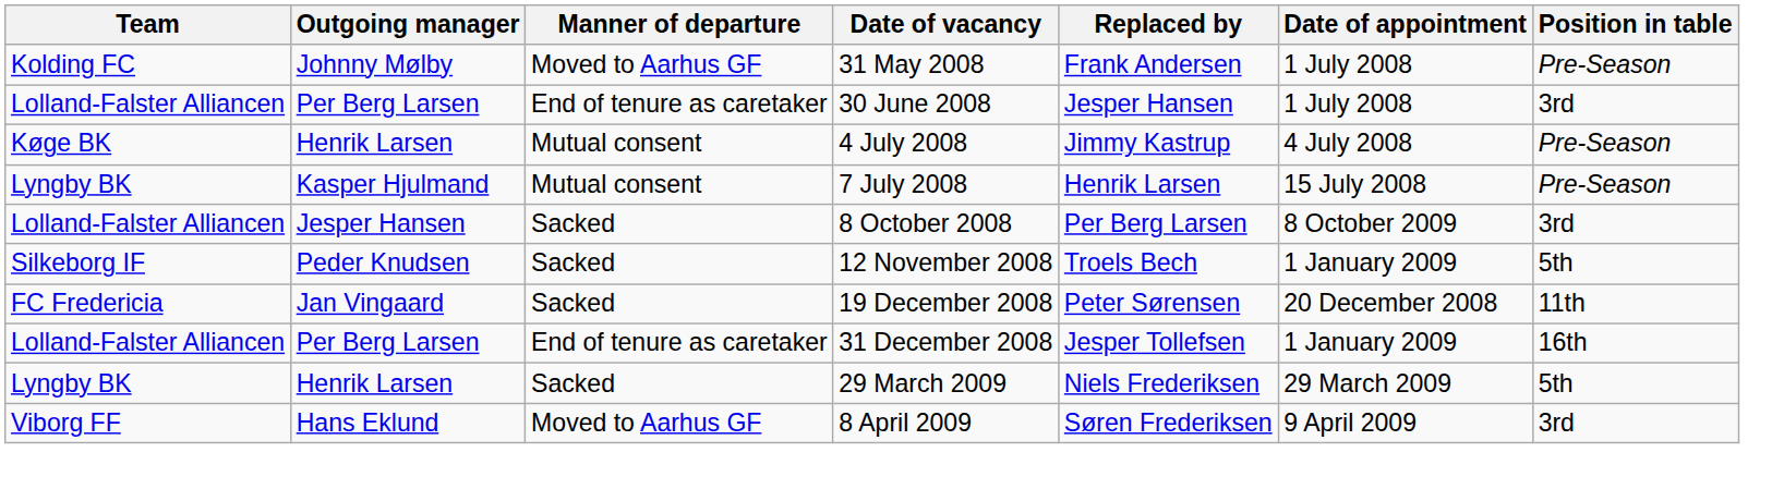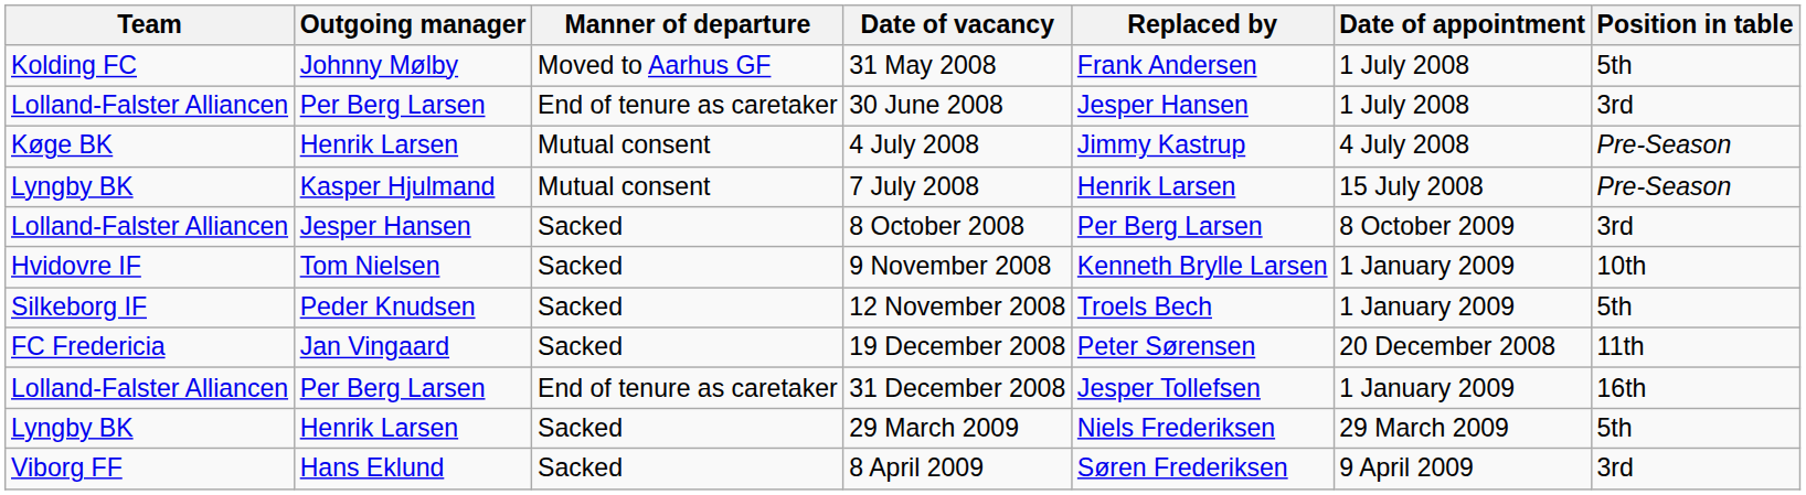31 May 2008 | Position in table: Pre-Season -> 5th
+ row: Hvidovre IF | Tom Nielsen | Sacked | 9 November 2008 | Kenneth Brylle Larsen | 1 January 2009 | 10th
8 April 2009 | Manner of departure: Moved to Aarhus GF -> Sacked
